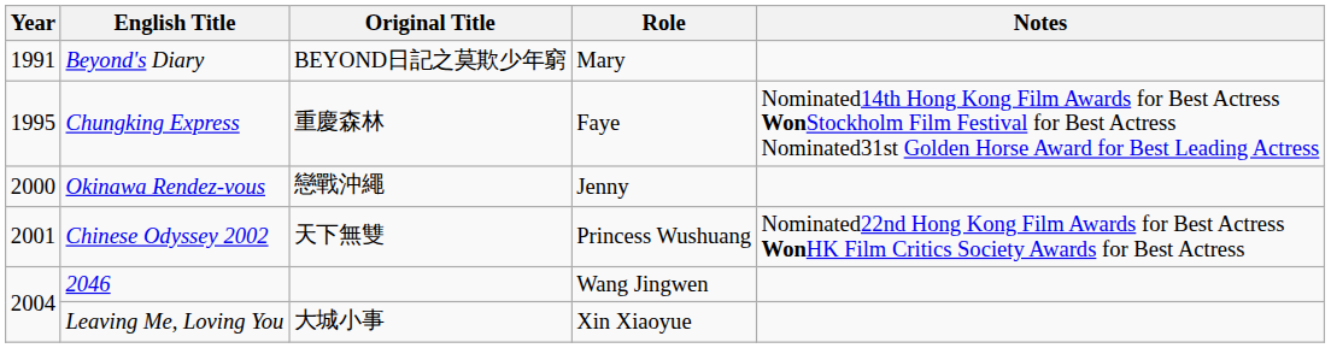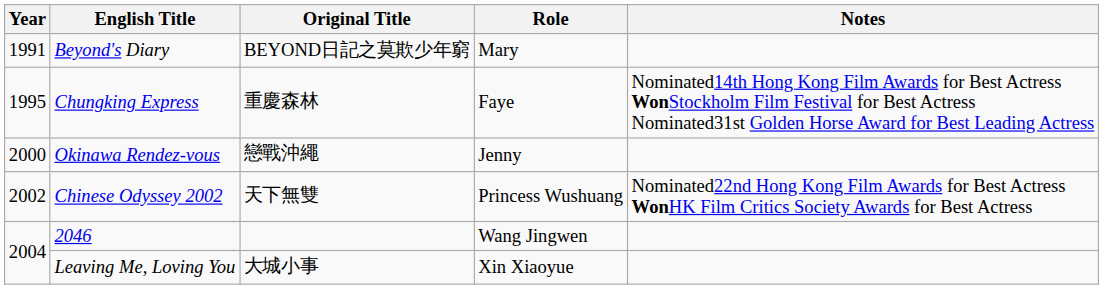Chinese Odyssey 2002 | Year: 2001 -> 2002
